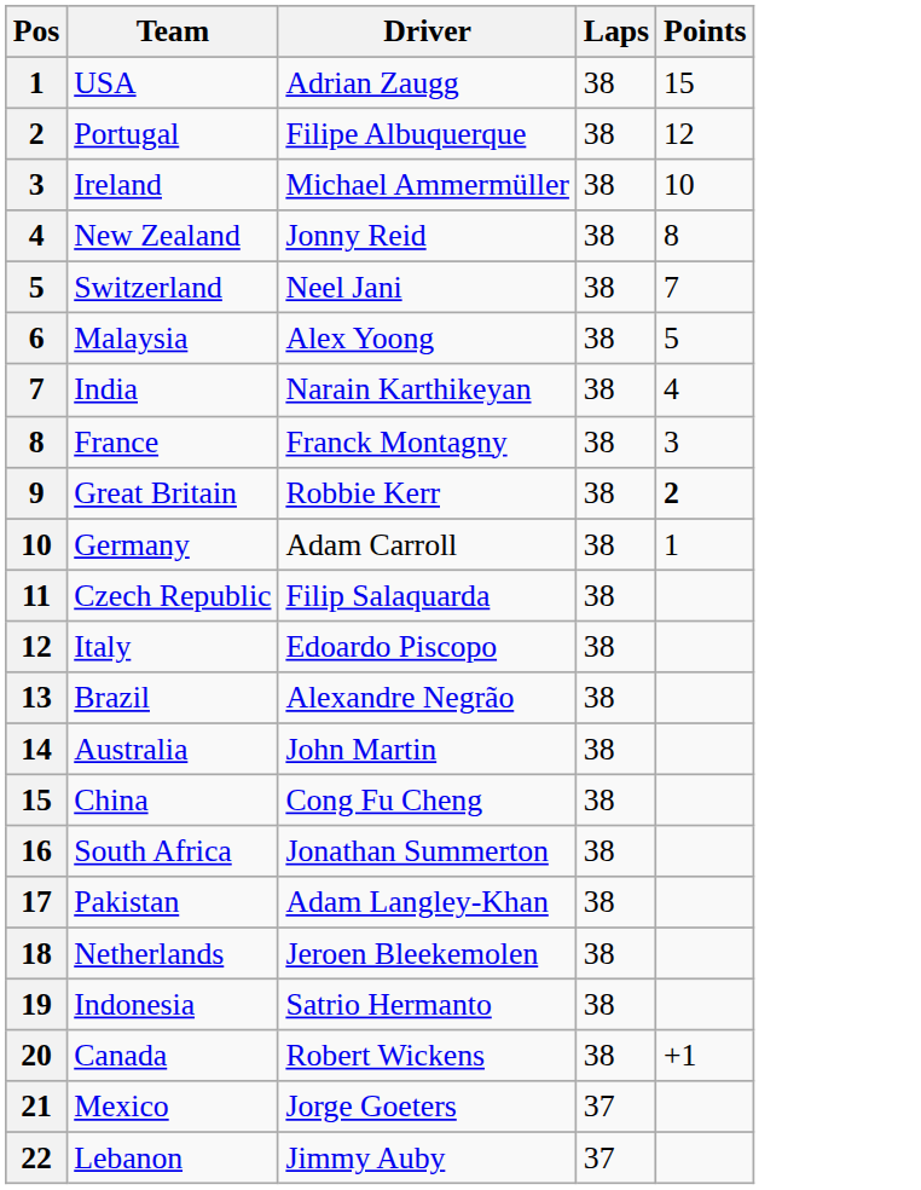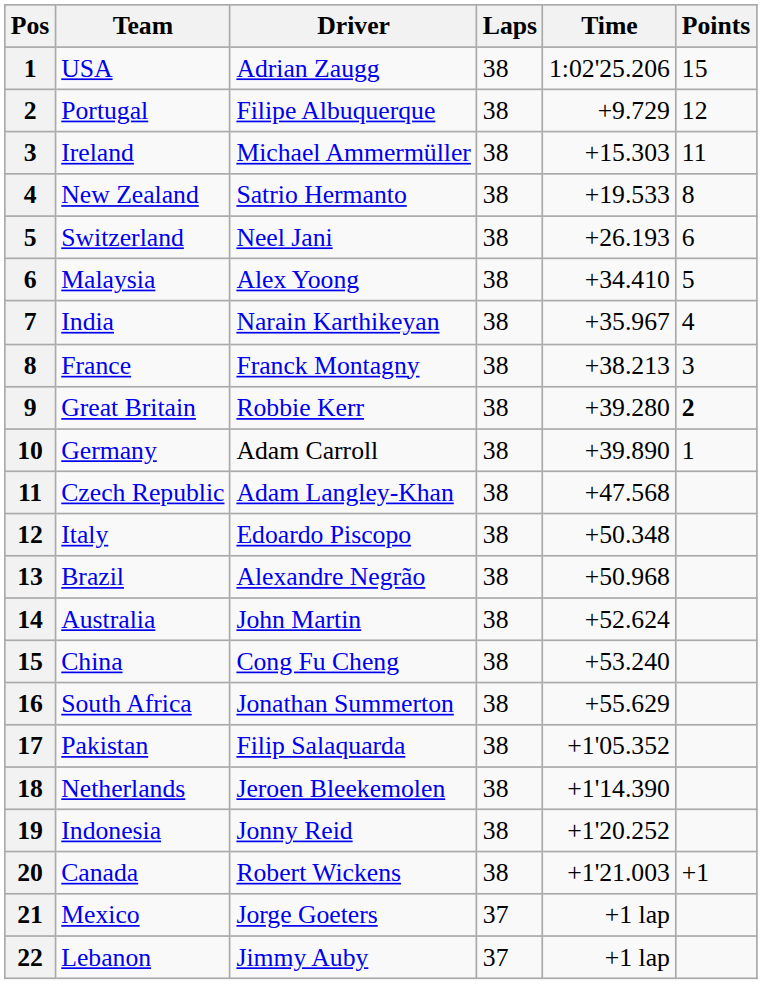+ column: Time | 1:02'25.206 | +9.729 | +15.303 | +19.533 | +26.193 | +34.410 | +35.967 | +38.213 | +39.280 | +39.890 | +47.568 | +50.348 | +50.968 | +52.624 | +53.240 | +55.629 | +1'05.352 | +1'14.390 | +1'20.252 | +1'21.003 | +1 lap | +1 lap
Ireland | Points: 10 -> 11
New Zealand | Driver: Jonny Reid -> Satrio Hermanto
Switzerland | Points: 7 -> 6
Czech Republic | Driver: Filip Salaquarda -> Adam Langley-Khan
Pakistan | Driver: Adam Langley-Khan -> Filip Salaquarda
Indonesia | Driver: Satrio Hermanto -> Jonny Reid
